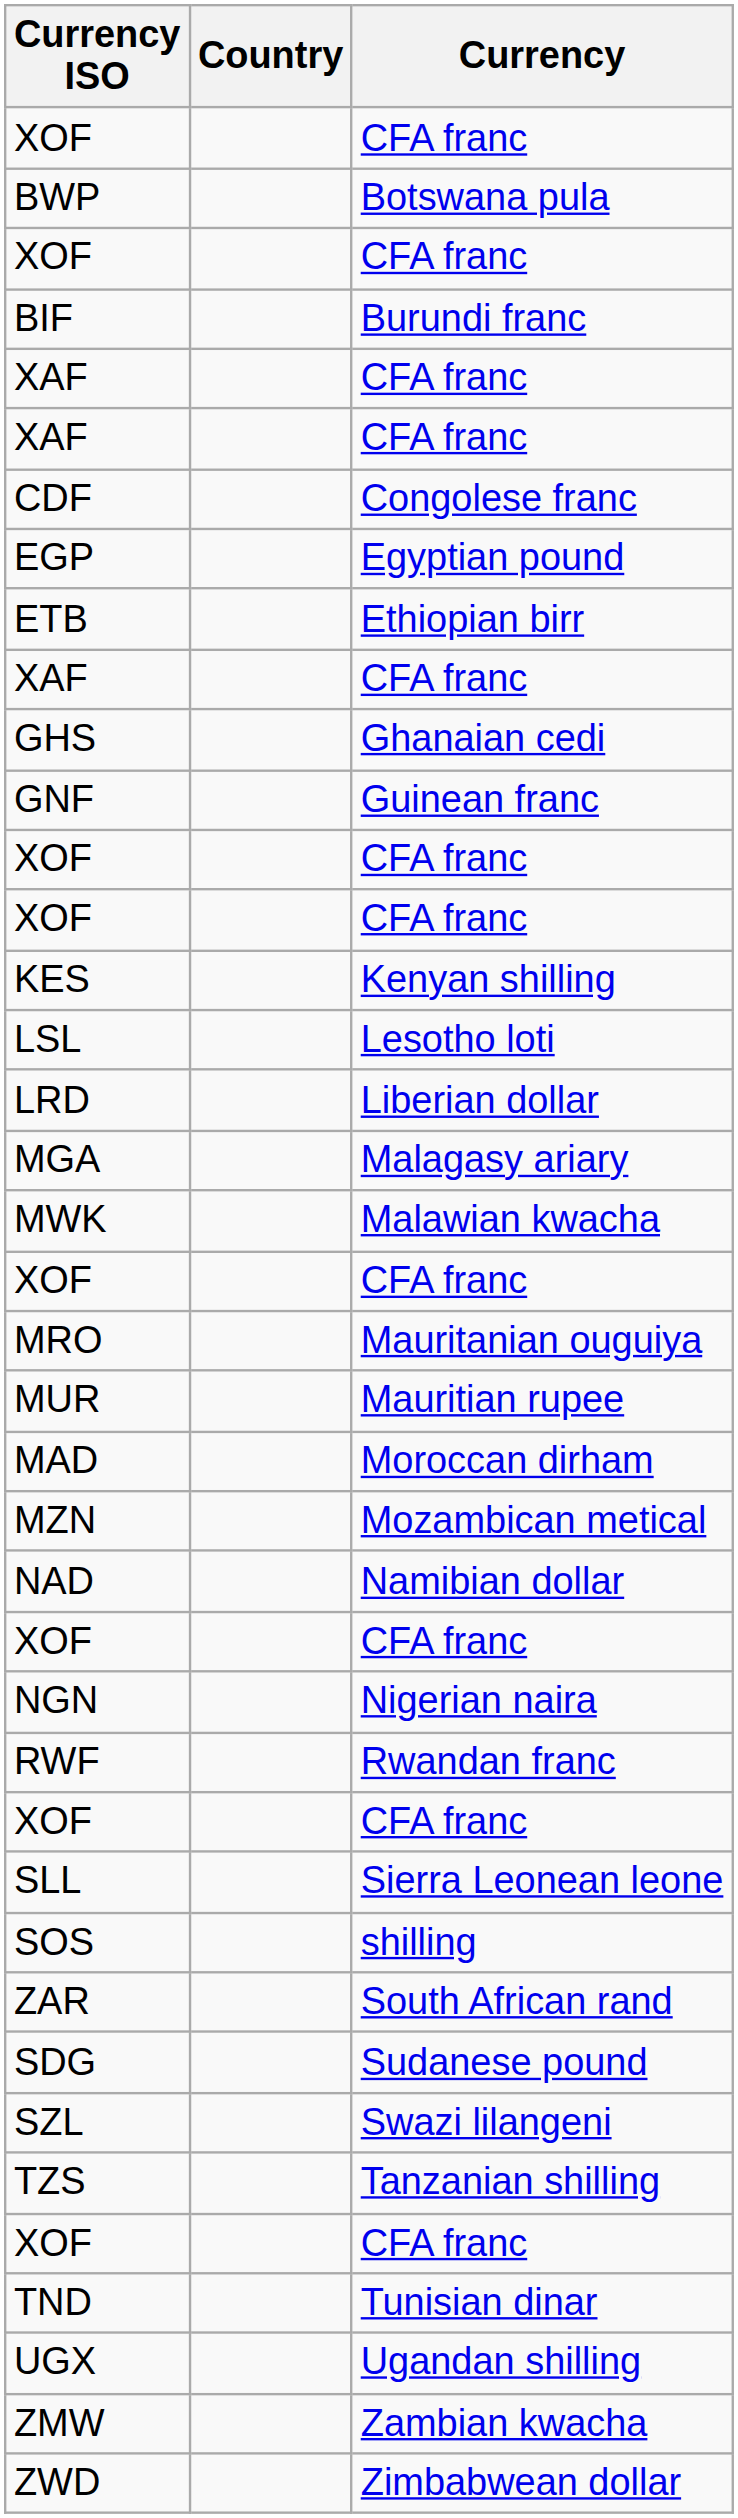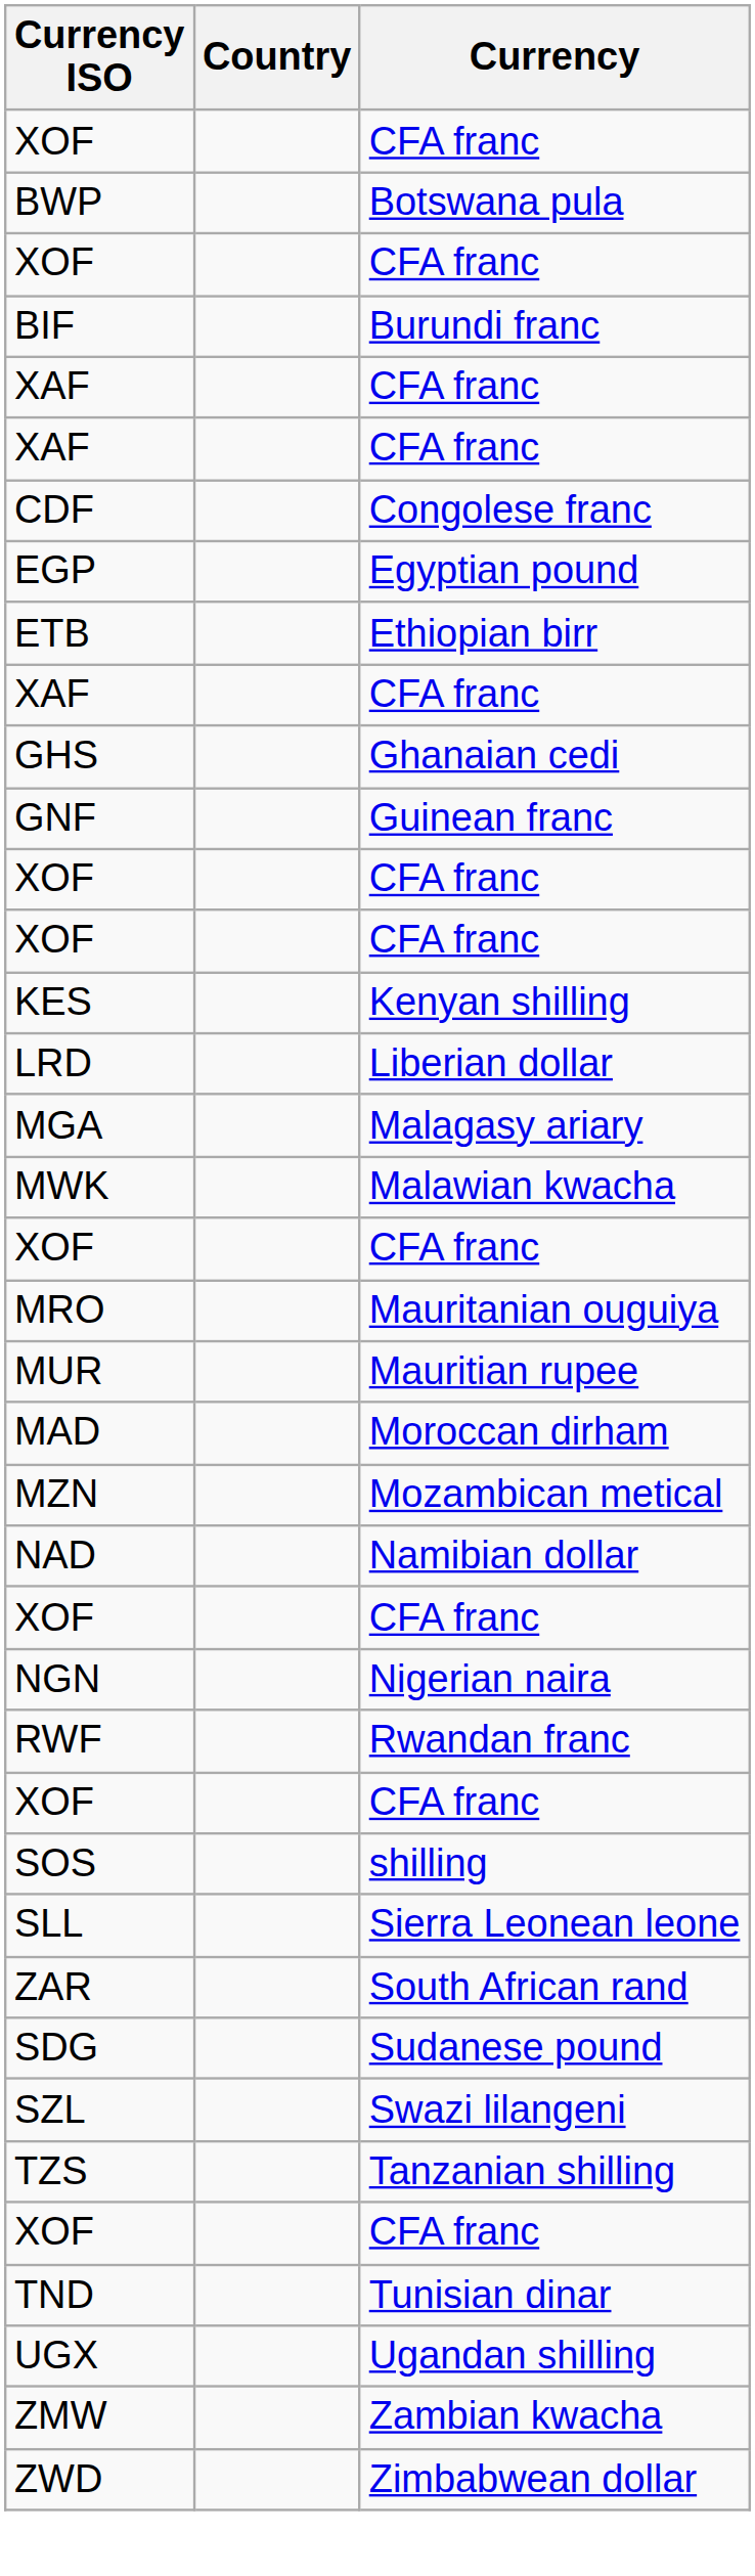- row: LSL | Lesotho loti
rows swapped: SLL <-> SOS
